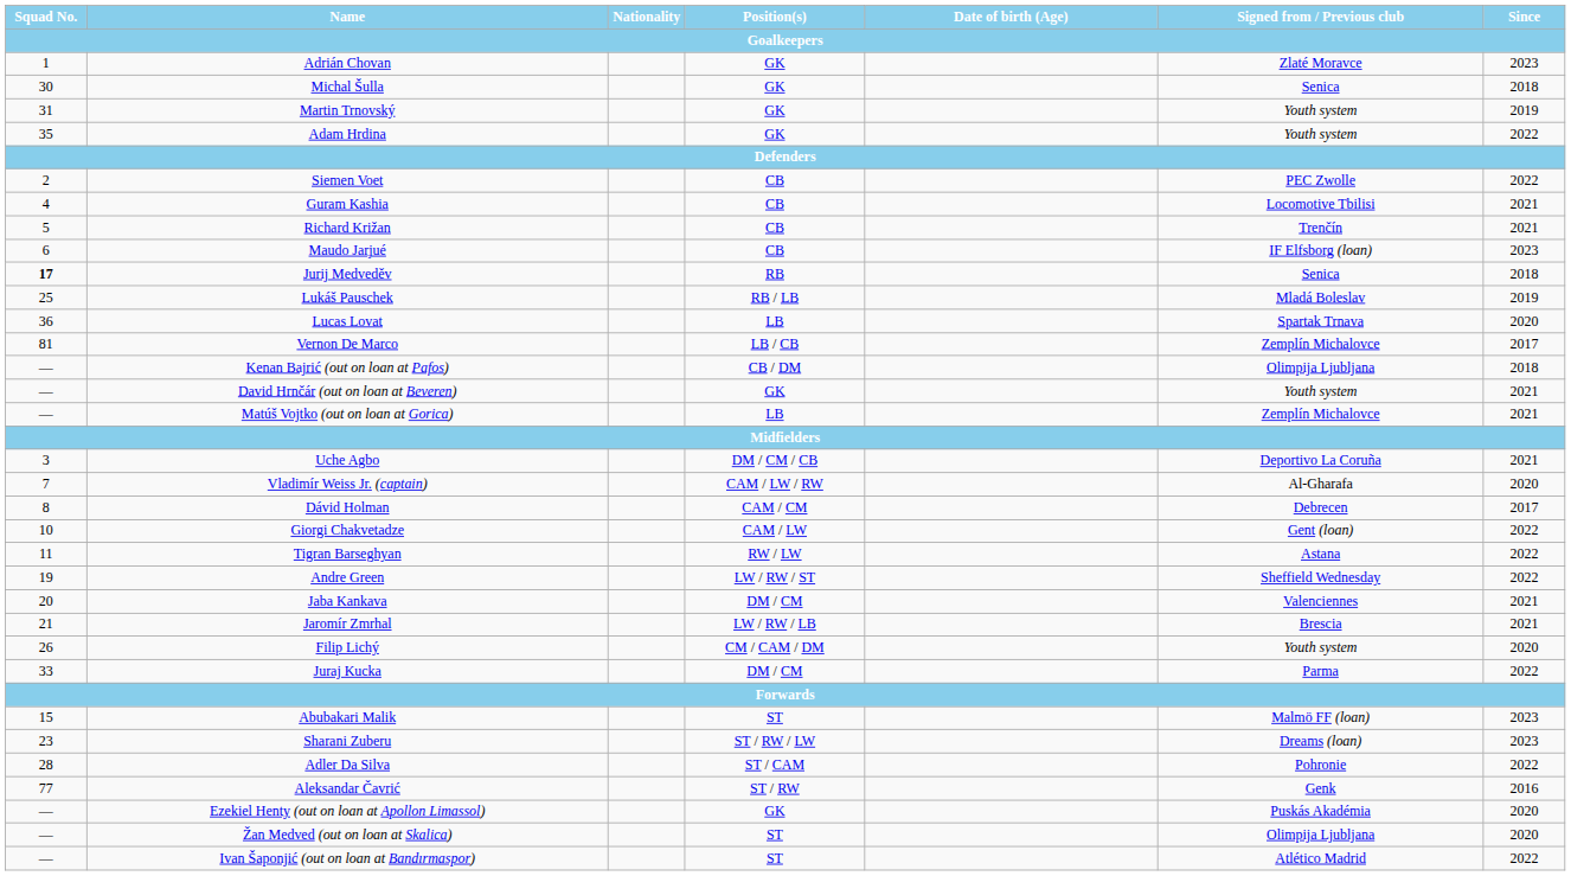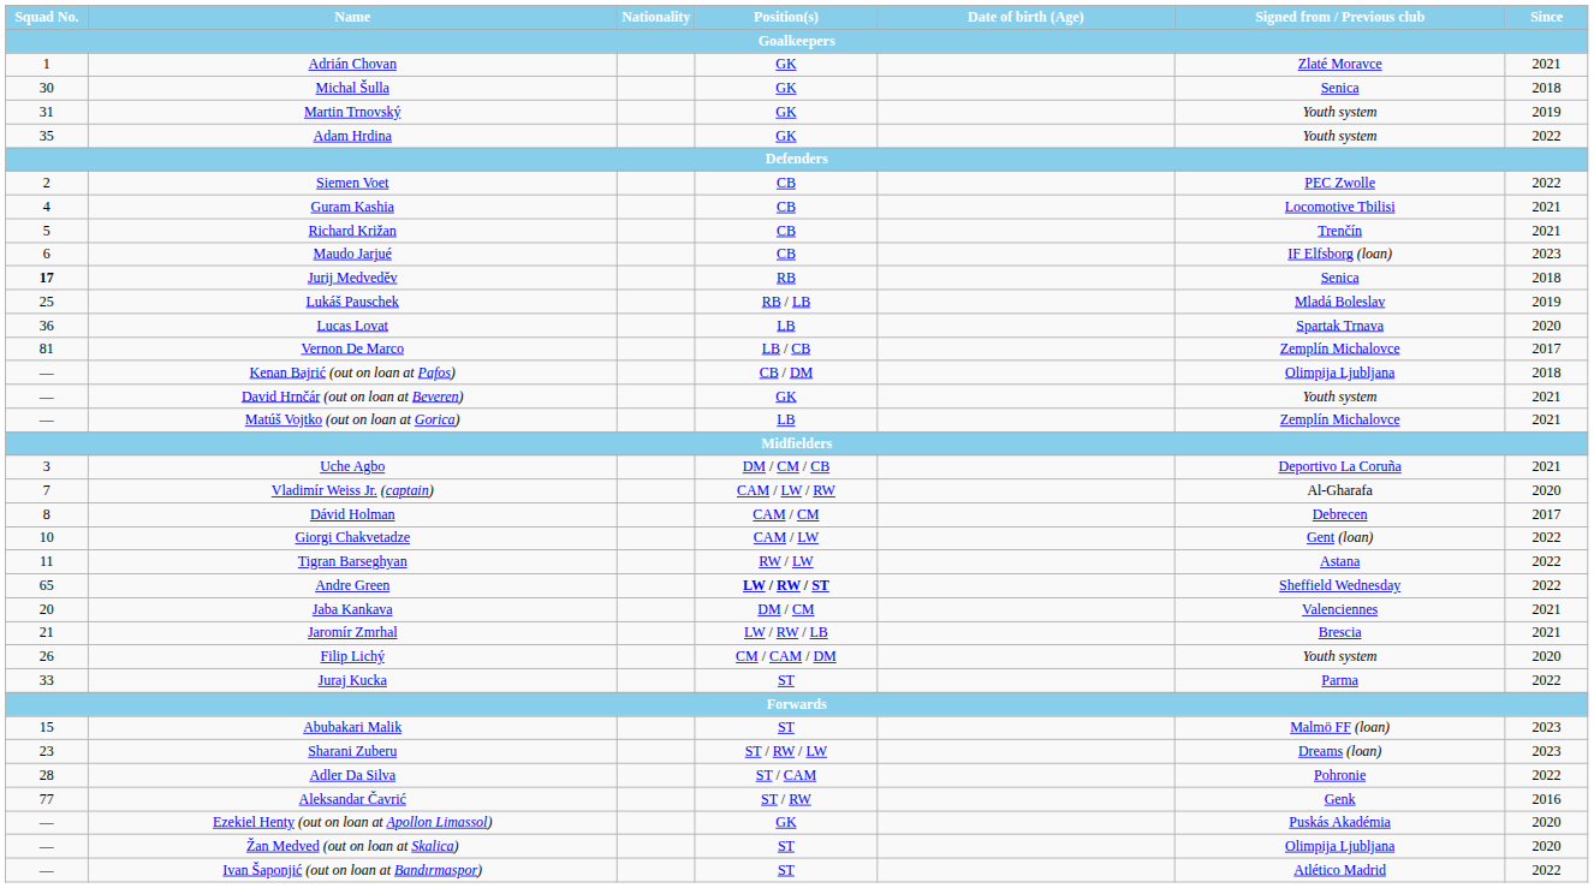Adrián Chovan | Since / Goalkeepers: 2023 -> 2021
Andre Green | Squad No. / Goalkeepers: 19 -> 65
Andre Green | Position(s) / Goalkeepers: normal -> bold
Juraj Kucka | Position(s) / Goalkeepers: DM / CM -> ST
